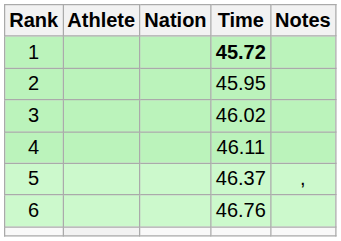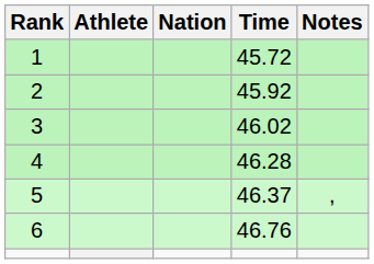1 | Time: bold -> normal
2 | Time: 45.95 -> 45.92
4 | Time: 46.11 -> 46.28
